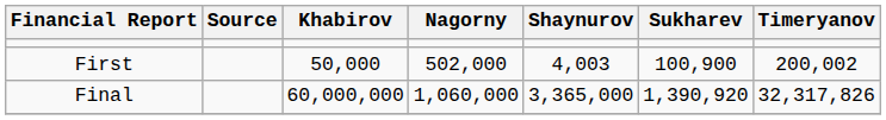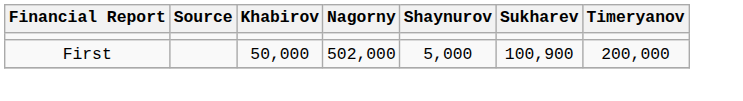First | Shaynurov: 4,003 -> 5,000
First | Timeryanov: 200,002 -> 200,000
- row: Final | 60,000,000 | 1,060,000 | 3,365,000 | 1,390,920 | 32,317,826
